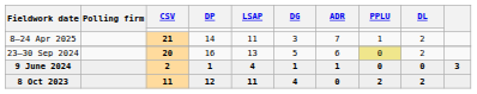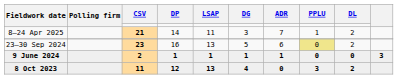23–30 Sep 2024 | CSV: 20 -> 23
9 June 2024 | LSAP: 4 -> 1
8 Oct 2023 | LSAP: 11 -> 13
8 Oct 2023 | PPLU: 2 -> 3
